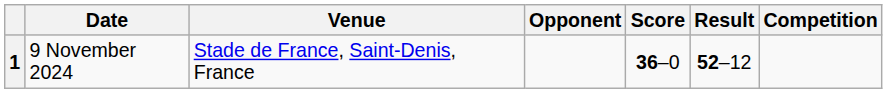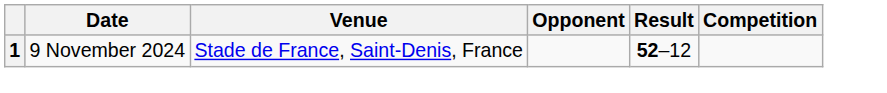- column: Score | 36–0
